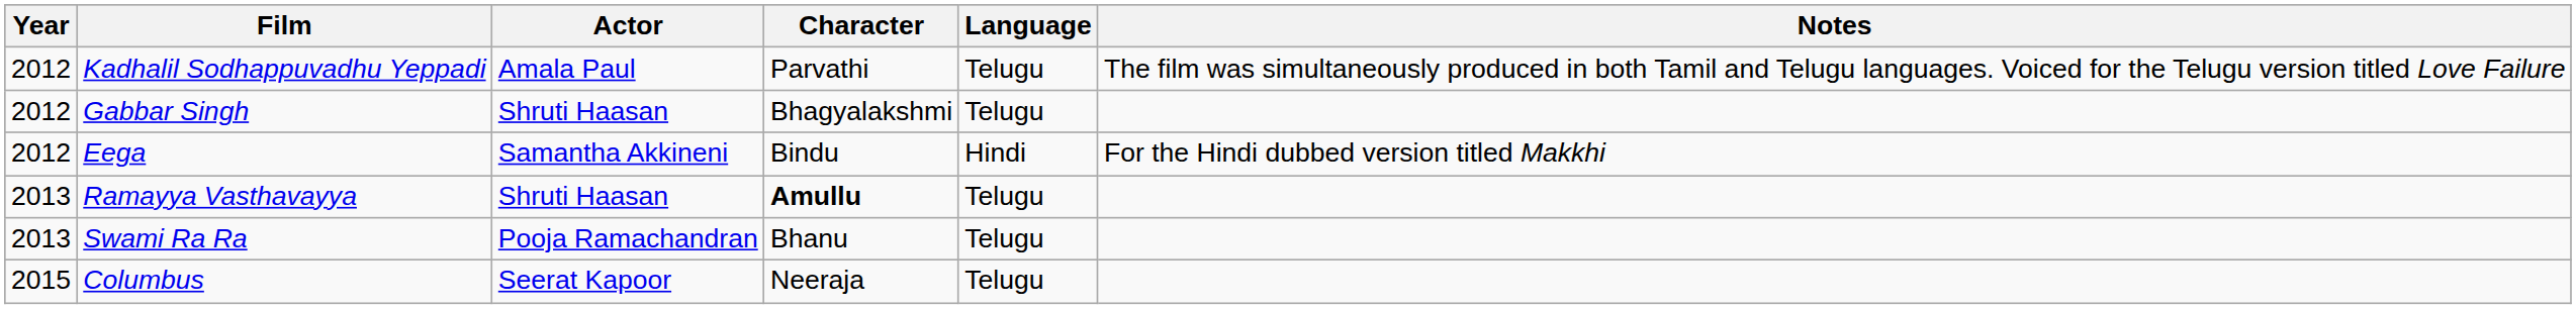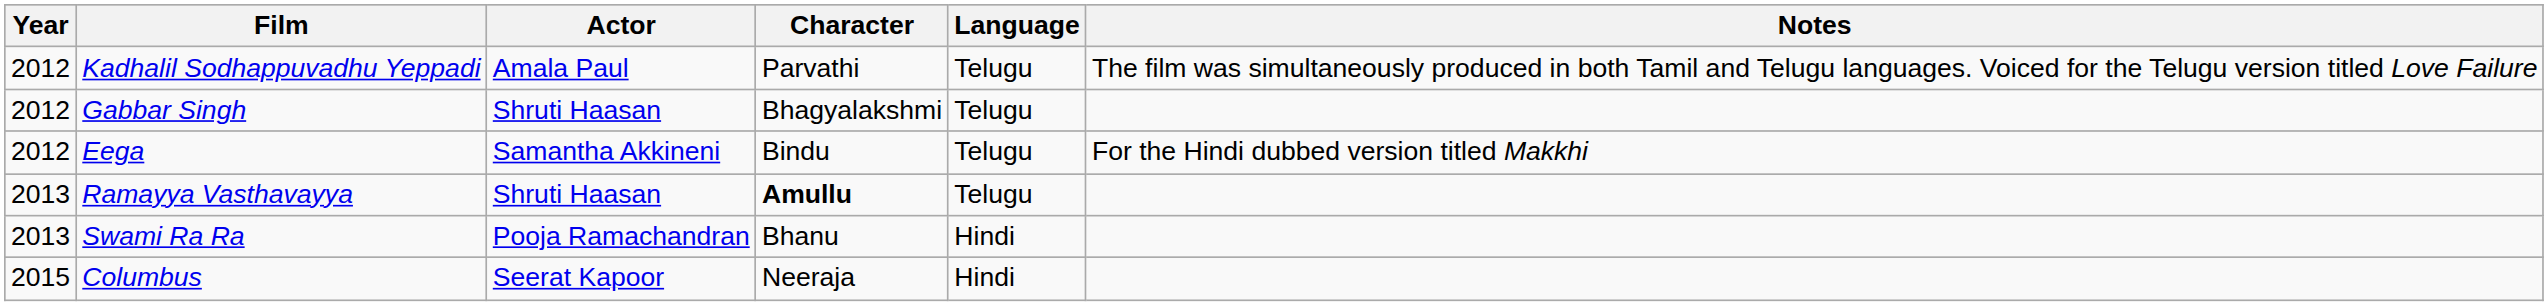Eega | Language: Hindi -> Telugu
Swami Ra Ra | Language: Telugu -> Hindi
Columbus | Language: Telugu -> Hindi
